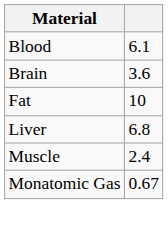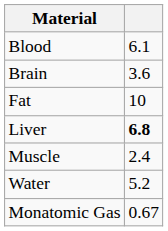Liver | column 2: normal -> bold
+ row: Water | 5.2
